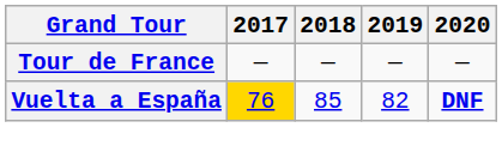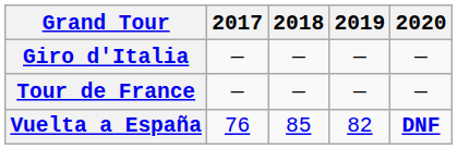+ row: Giro d'Italia | — | — | — | —
Vuelta a España | 2017: gold background -> no background
